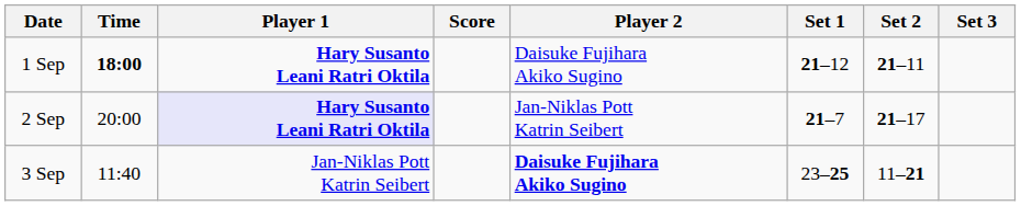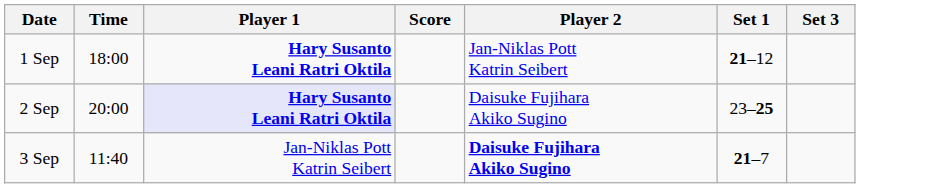- column: Set 2 | 21–11 | 21–17 | 11–21
1 Sep | Time: bold -> normal
1 Sep | Player 2: Daisuke Fujihara Akiko Sugino -> Jan-Niklas Pott Katrin Seibert
2 Sep | Player 2: Jan-Niklas Pott Katrin Seibert -> Daisuke Fujihara Akiko Sugino
2 Sep | Set 1: 21–7 -> 23–25
3 Sep | Set 1: 23–25 -> 21–7
